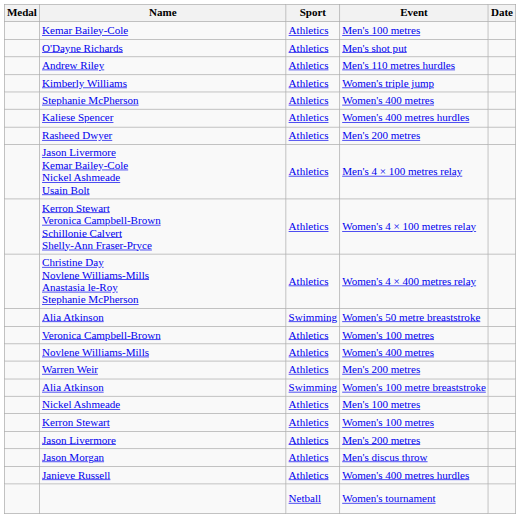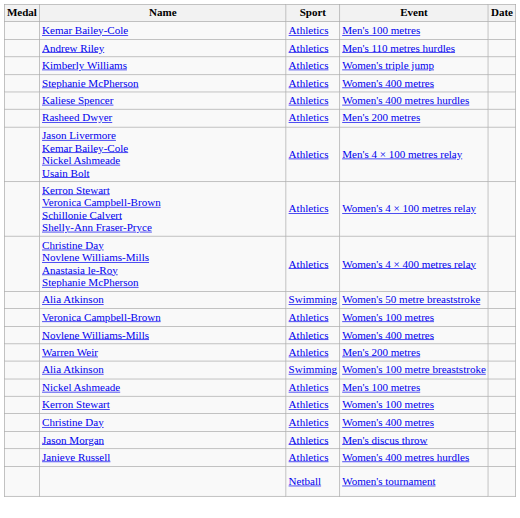- row: O'Dayne Richards | Athletics | Men's shot put
+ row: Christine Day | Athletics | Women's 400 metres
- row: Jason Livermore | Athletics | Men's 200 metres
